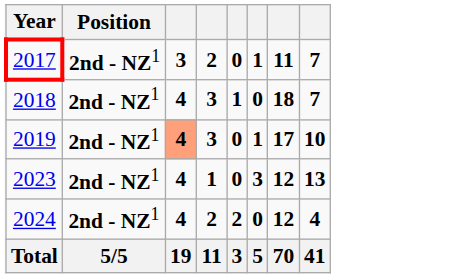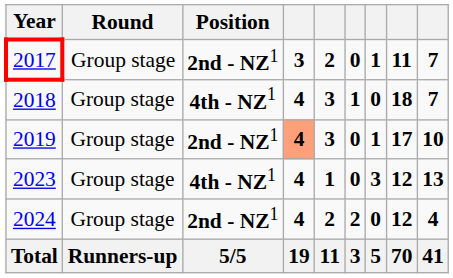+ column: Round | Group stage | Group stage | Group stage | Group stage | Group stage | Runners-up
2018 | Position: 2nd - NZ1 -> 4th - NZ1
2023 | Position: 2nd - NZ1 -> 4th - NZ1
